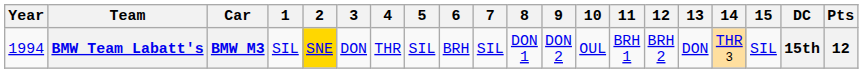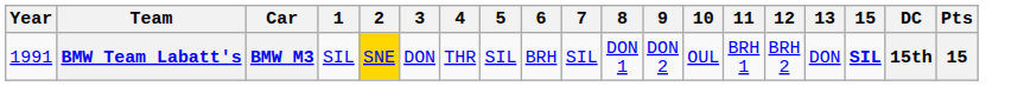- column: 14 | THR 3
BMW Team Labatt's | Year: 1994 -> 1991
BMW Team Labatt's | 15: normal -> bold
BMW Team Labatt's | Pts: 12 -> 15
